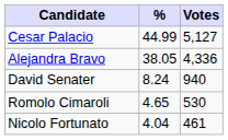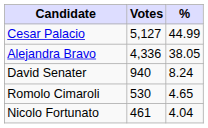columns swapped: Votes <-> %
